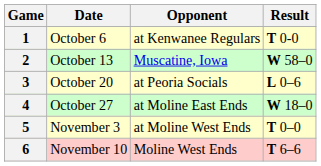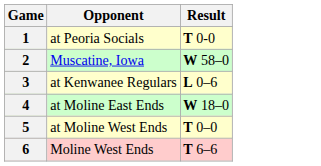- column: Date | October 6 | October 13 | October 20 | October 27 | November 3 | November 10
1 | Opponent: at Kenwanee Regulars -> at Peoria Socials
3 | Opponent: at Peoria Socials -> at Kenwanee Regulars
